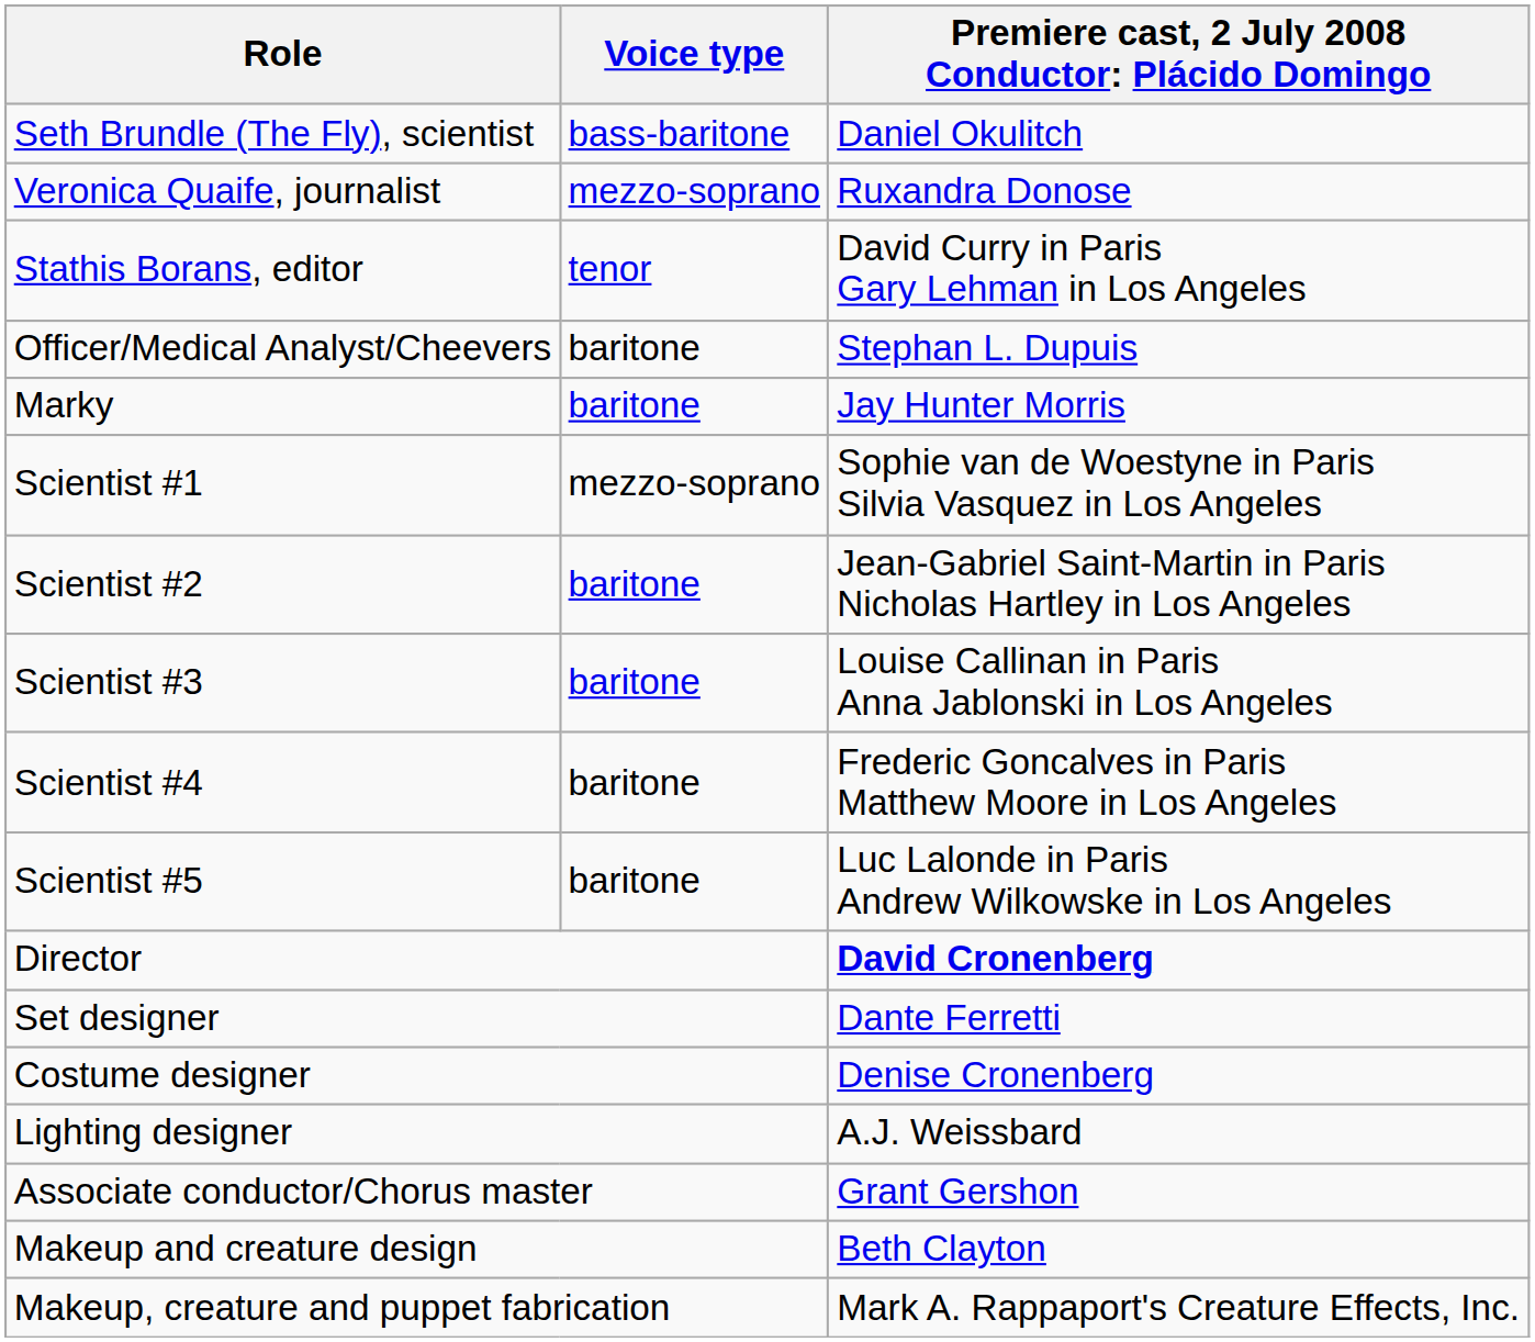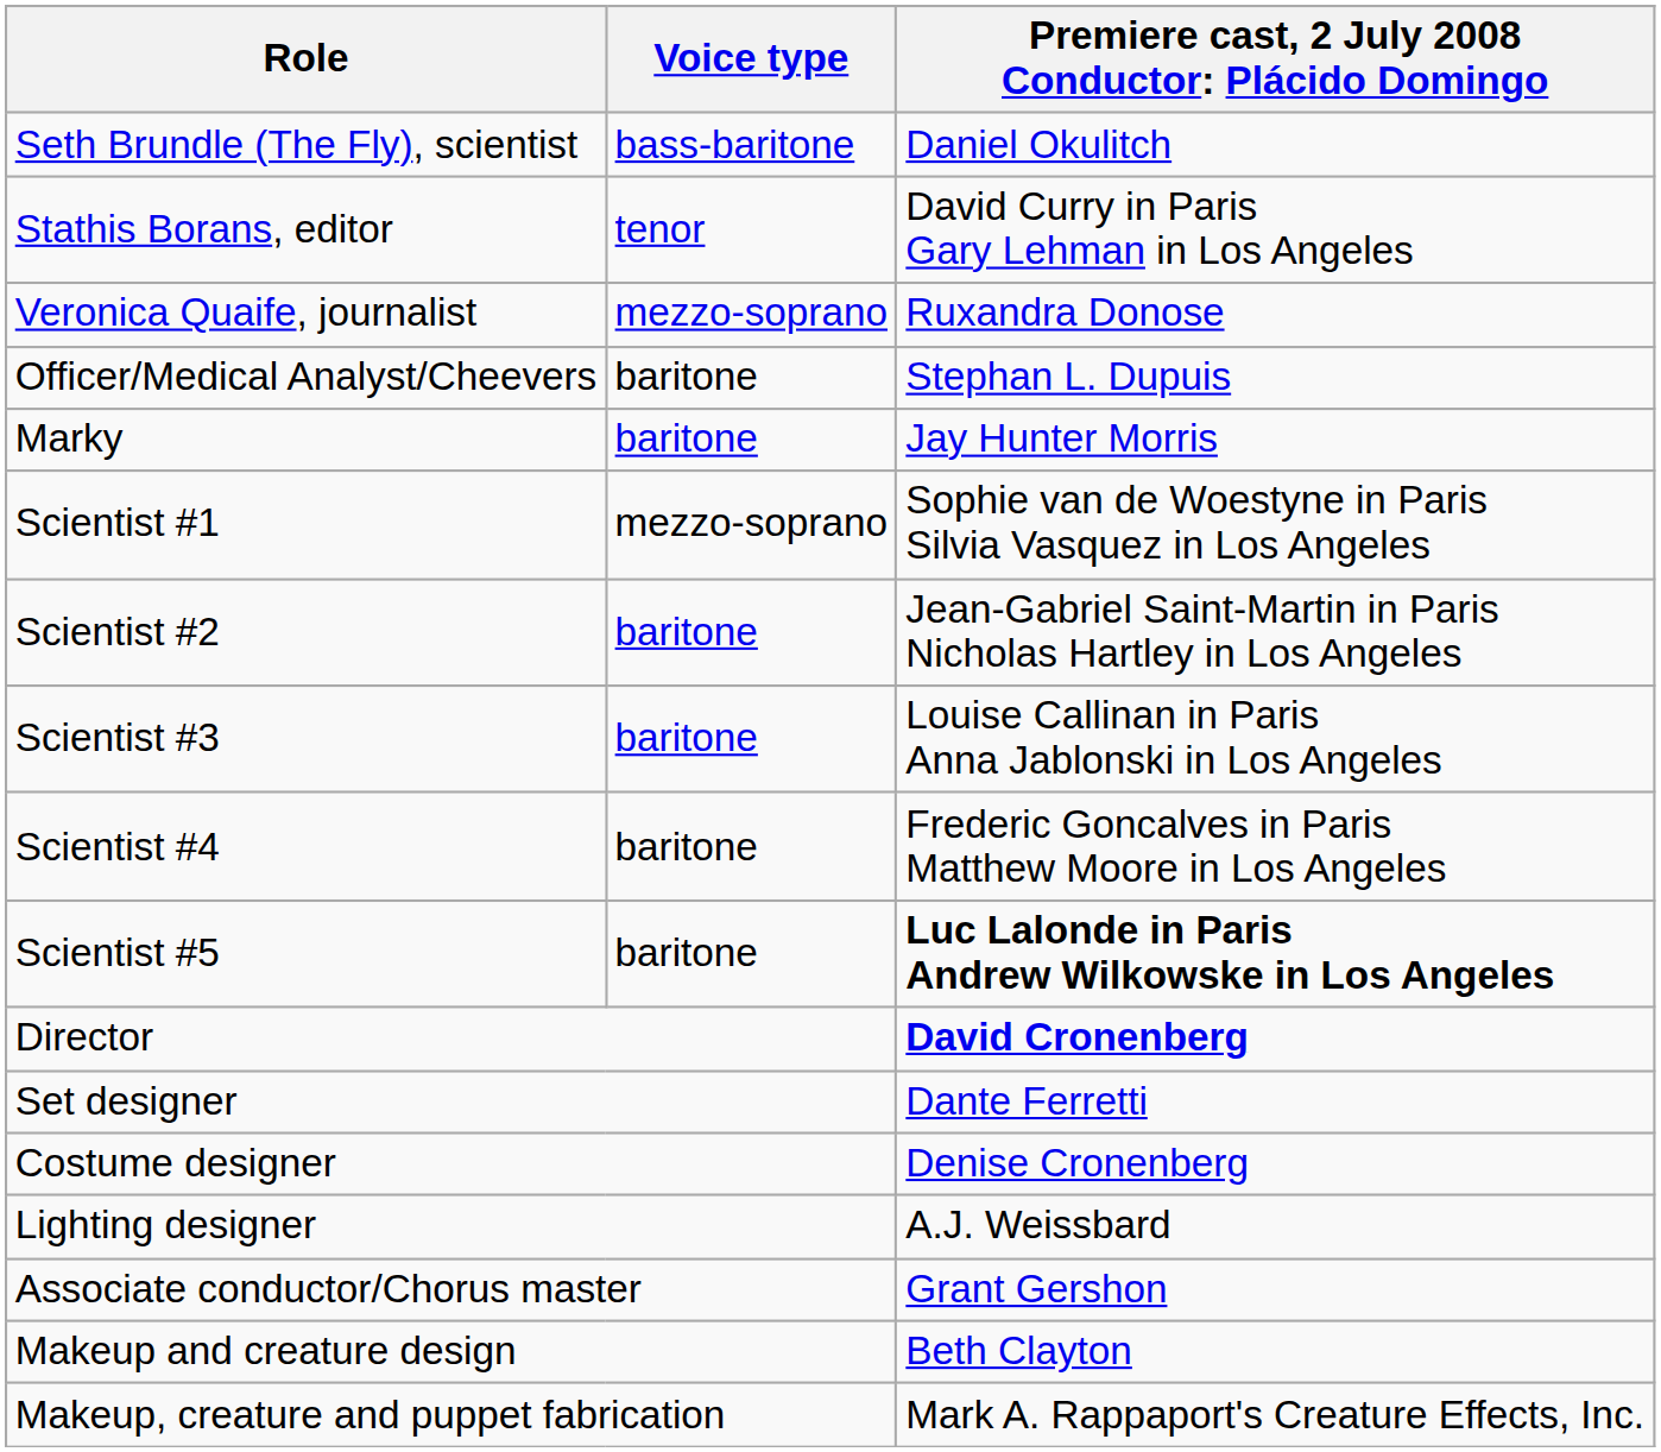rows swapped: Veronica Quaife, journalist <-> Stathis Borans, editor
Scientist #5 | column 3: normal -> bold
